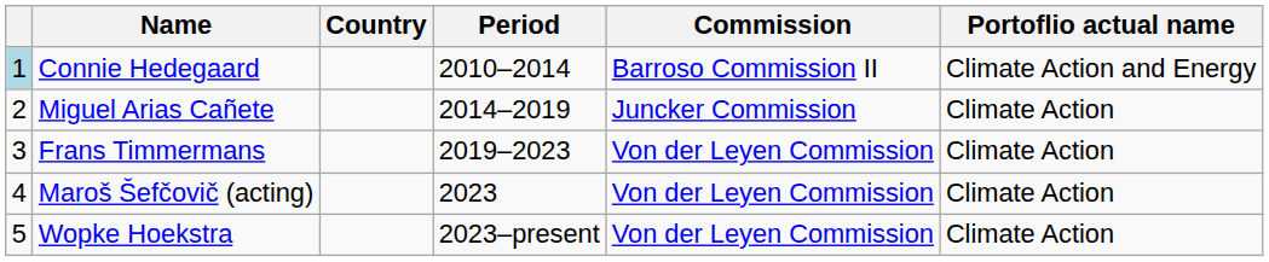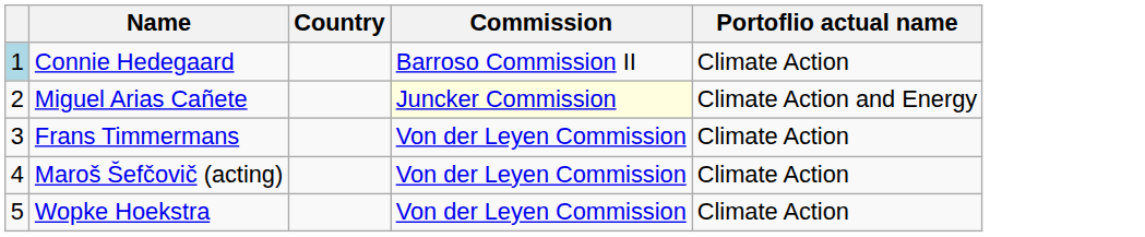- column: Period | 2010–2014 | 2014–2019 | 2019–2023 | 2023 | 2023–present
Connie Hedegaard | Portoflio actual name: Climate Action and Energy -> Climate Action
Miguel Arias Cañete | Commission: no background -> lightyellow background
Miguel Arias Cañete | Portoflio actual name: Climate Action -> Climate Action and Energy
